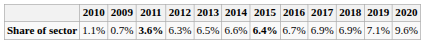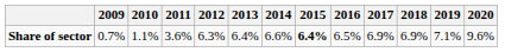columns swapped: 2009 <-> 2010
Share of sector | 2011: bold -> normal
Share of sector | 2013: 6.5% -> 6.4%
Share of sector | 2016: 6.7% -> 6.5%
